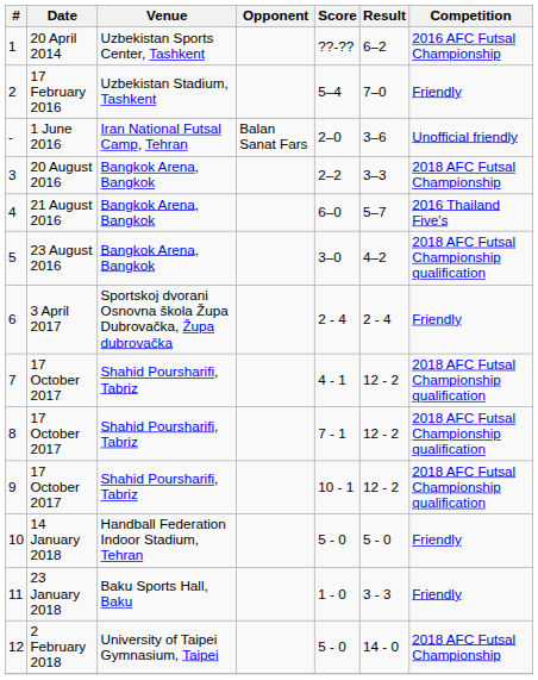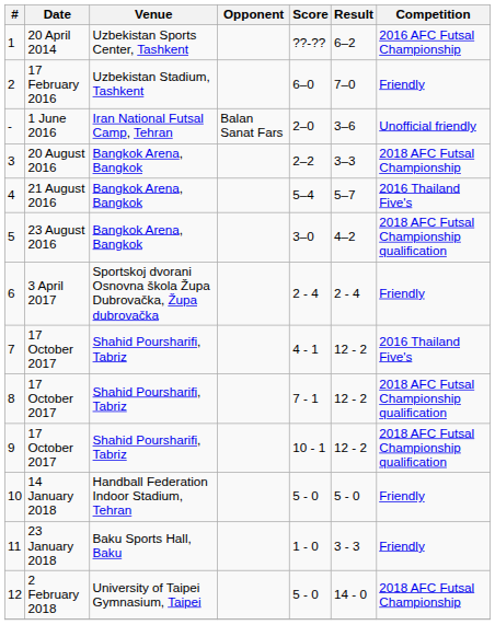2 | Score: 5–4 -> 6–0
4 | Score: 6–0 -> 5–4
7 | Competition: 2018 AFC Futsal Championship qualification -> 2016 Thailand Five's
